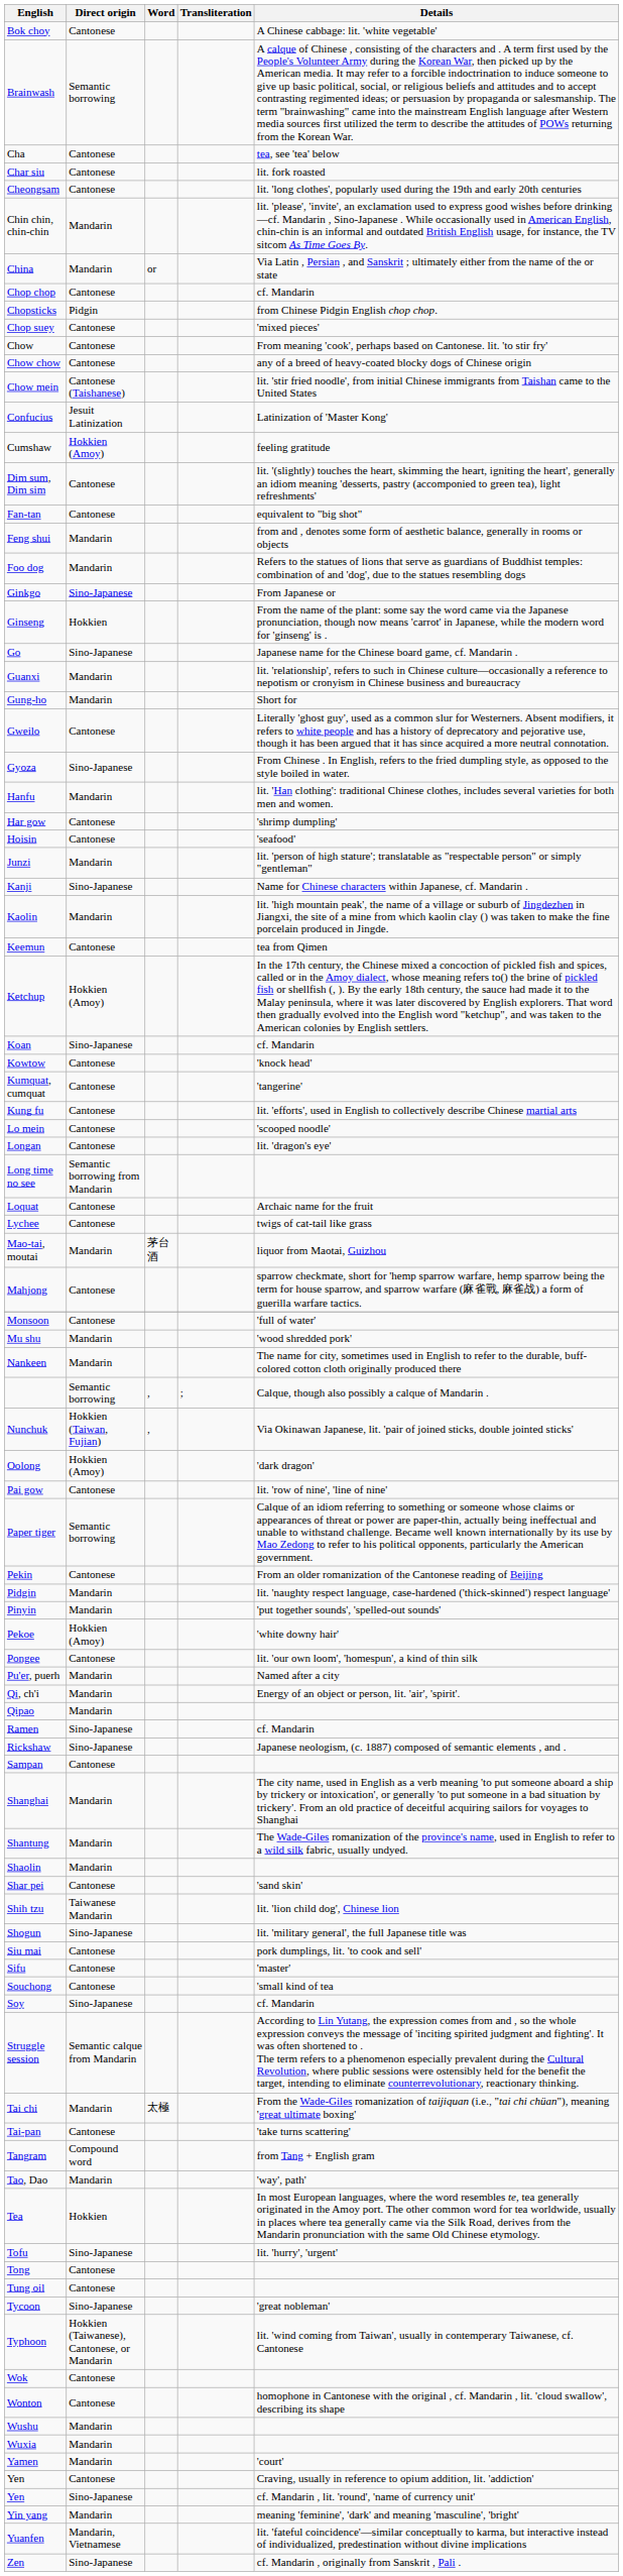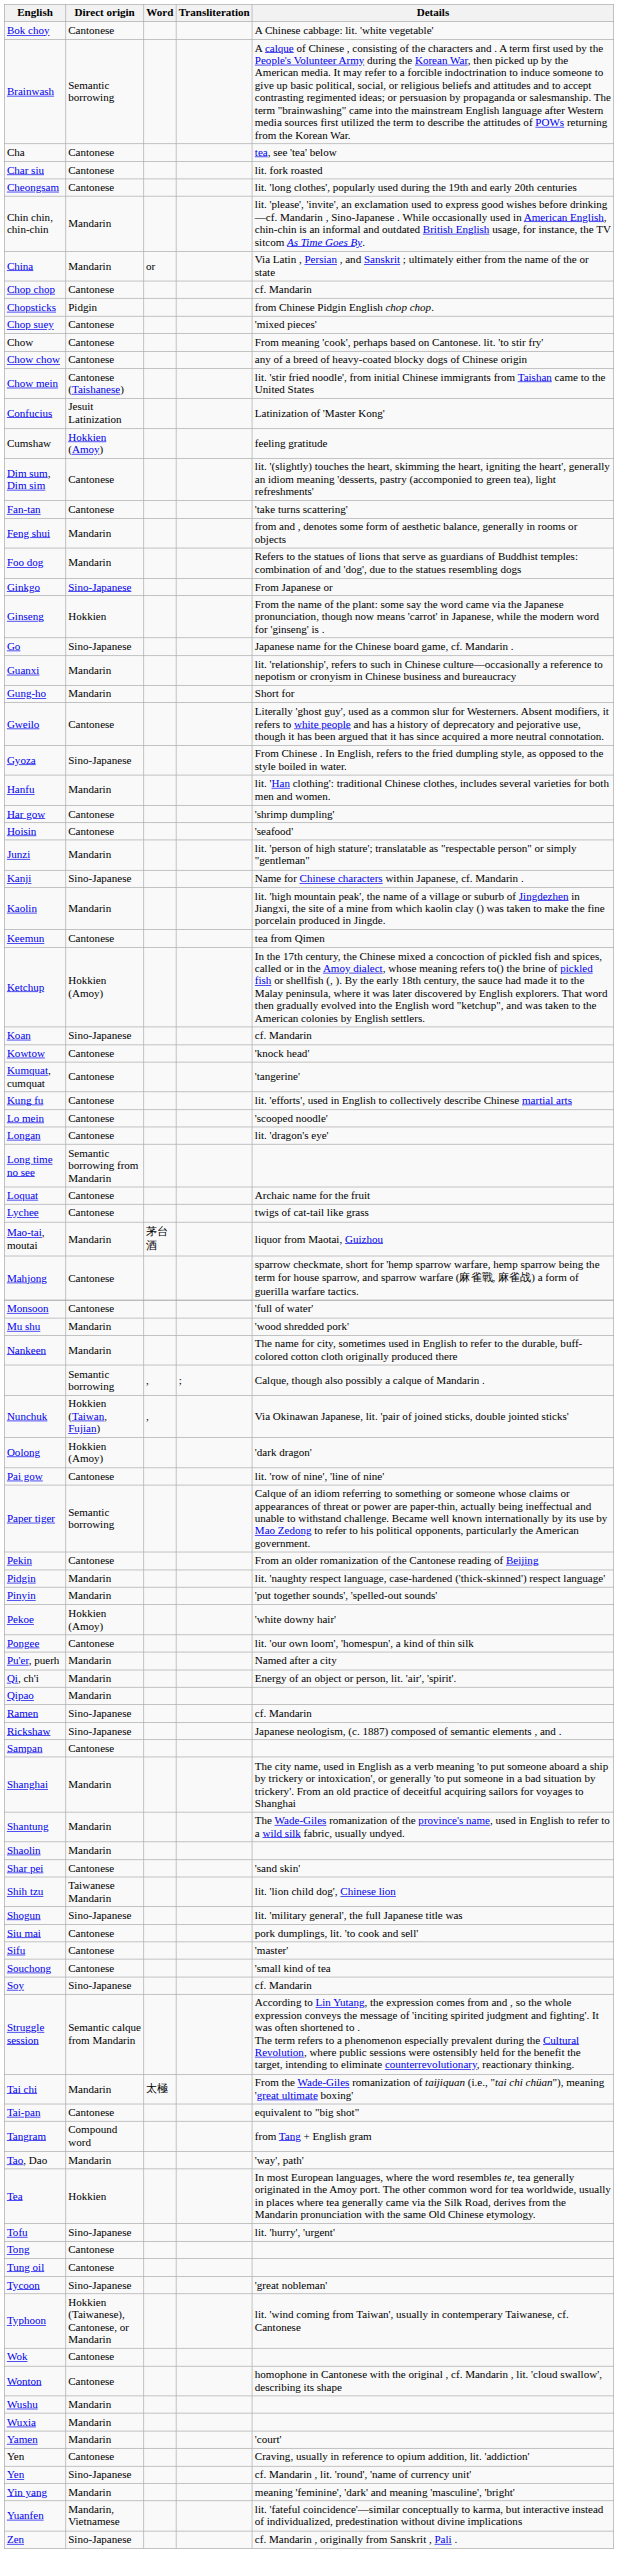Fan-tan | Details: equivalent to "big shot" -> 'take turns scattering'
Tai-pan | Details: 'take turns scattering' -> equivalent to "big shot"
